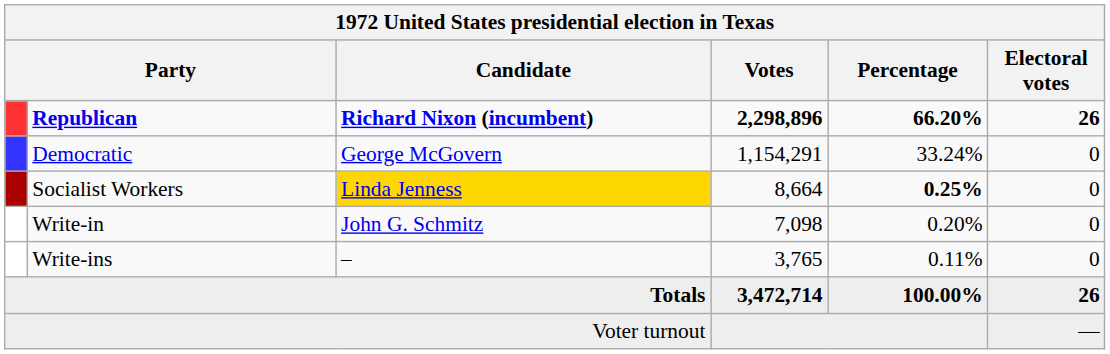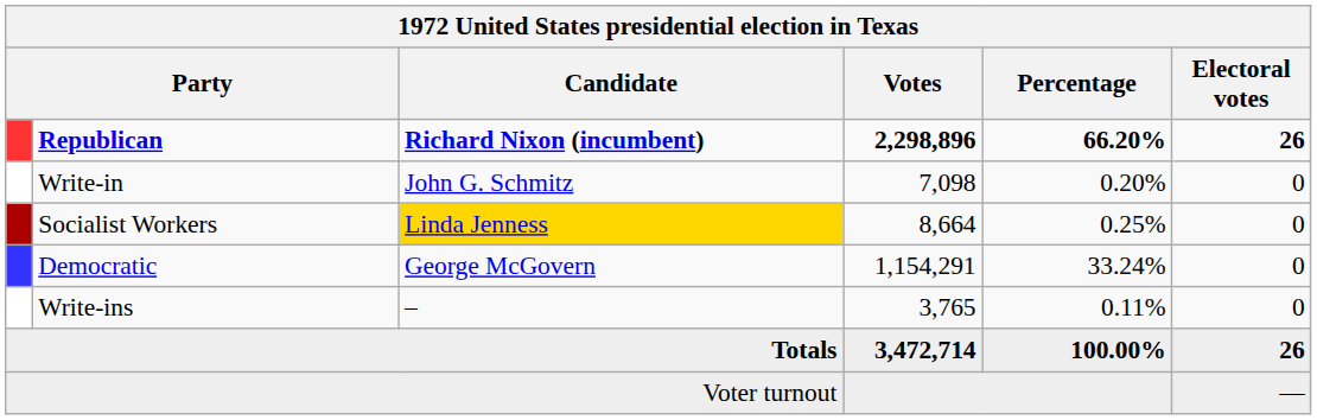rows swapped: Democratic <-> Write-in
Socialist Workers | Percentage: bold -> normal
